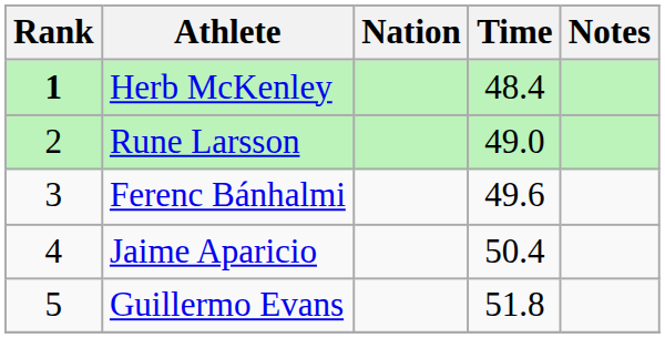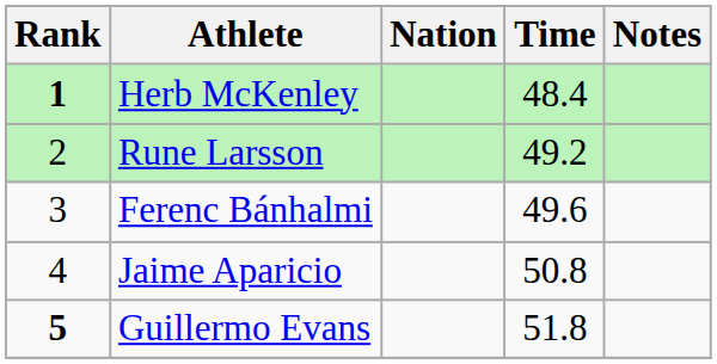Rune Larsson | Time: 49.0 -> 49.2
Jaime Aparicio | Time: 50.4 -> 50.8
Guillermo Evans | Rank: normal -> bold
